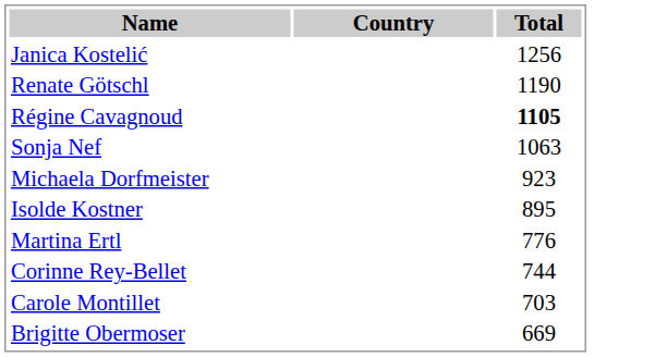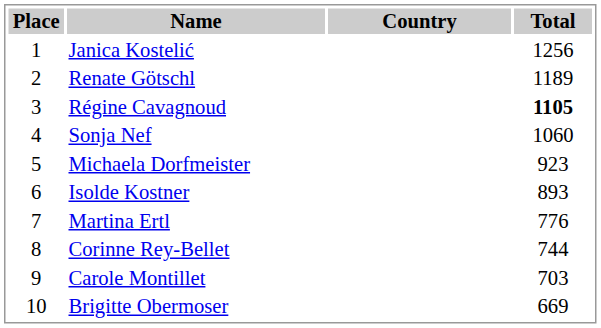+ column: Place | 1 | 2 | 3 | 4 | 5 | 6 | 7 | 8 | 9 | 10
Renate Götschl | Total: 1190 -> 1189
Sonja Nef | Total: 1063 -> 1060
Isolde Kostner | Total: 895 -> 893
